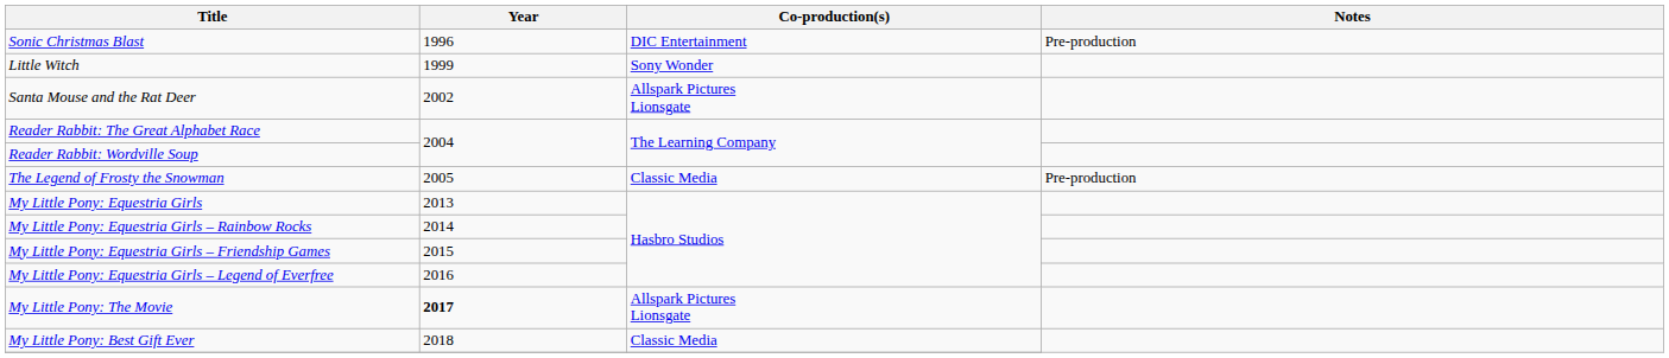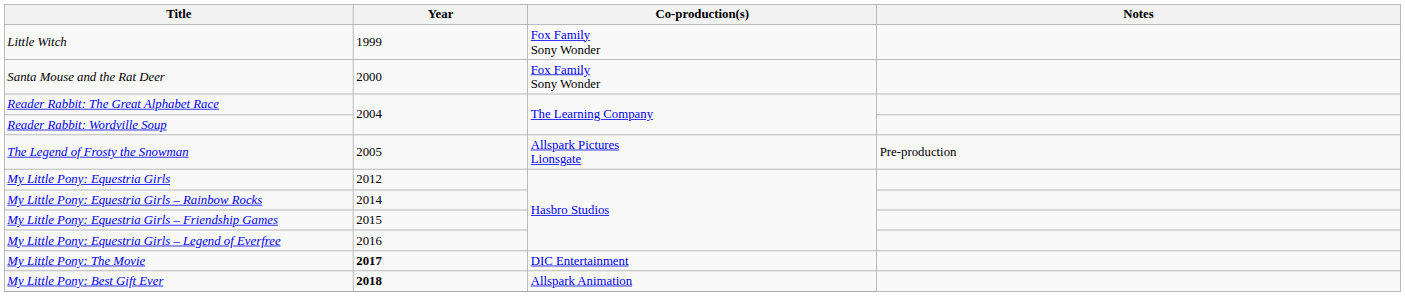- row: Sonic Christmas Blast | 1996 | DIC Entertainment | Pre-production
Little Witch | Co-production(s): Sony Wonder -> Fox Family Sony Wonder
Santa Mouse and the Rat Deer | Year: 2002 -> 2000
Santa Mouse and the Rat Deer | Co-production(s): Allspark Pictures Lionsgate -> Fox Family Sony Wonder
The Legend of Frosty the Snowman | Co-production(s): Classic Media -> Allspark Pictures Lionsgate
My Little Pony: Equestria Girls | Year: 2013 -> 2012
My Little Pony: The Movie | Co-production(s): Allspark Pictures Lionsgate -> DIC Entertainment
My Little Pony: Best Gift Ever | Year: normal -> bold
My Little Pony: Best Gift Ever | Co-production(s): Classic Media -> Allspark Animation
